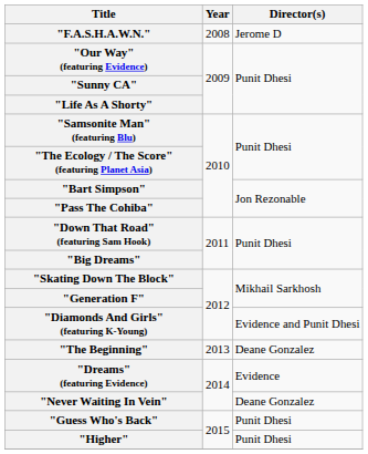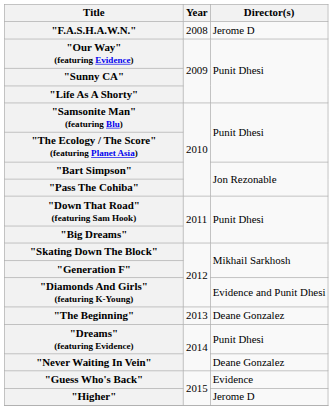"Dreams" (featuring Evidence) | Director(s): Evidence -> Punit Dhesi
"Guess Who's Back" | Director(s): Punit Dhesi -> Evidence
"Higher" | Director(s): Punit Dhesi -> Jerome D
